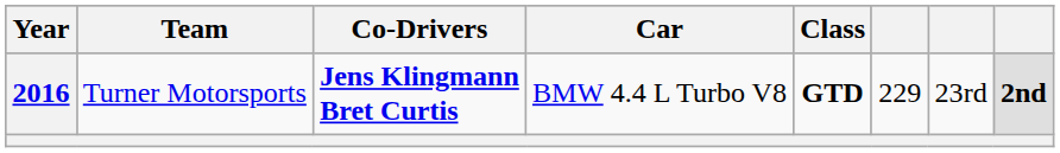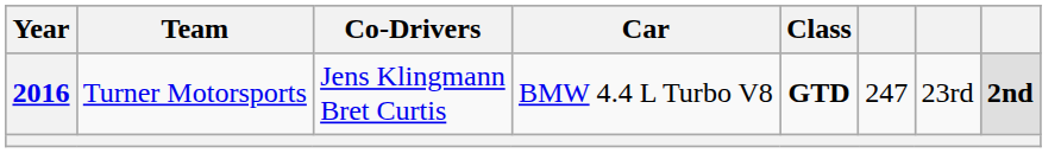2016 | Co-Drivers: bold -> normal
2016 | column 6: 229 -> 247
